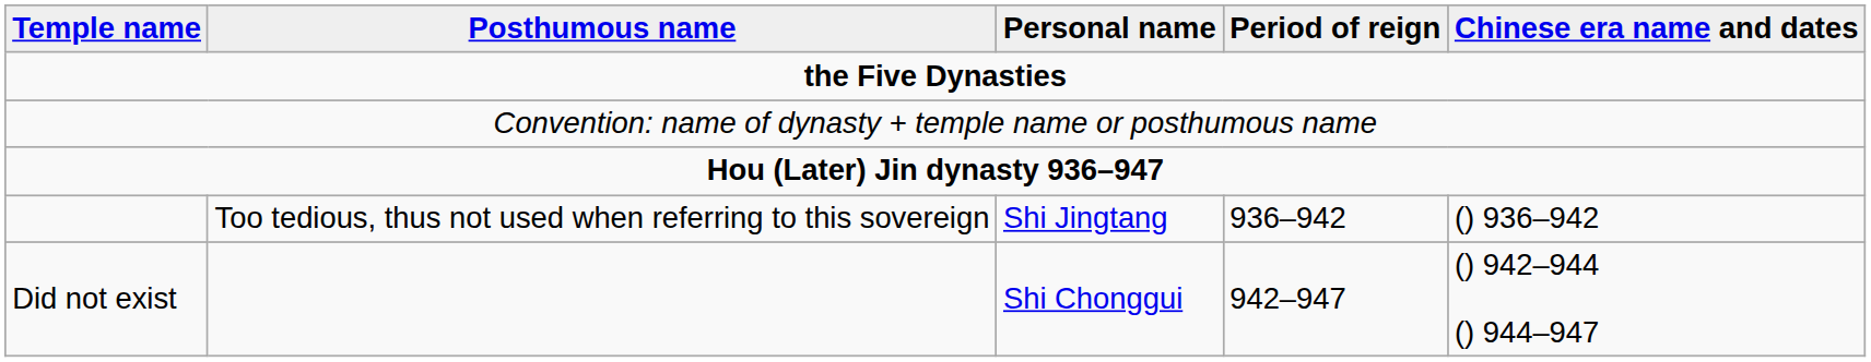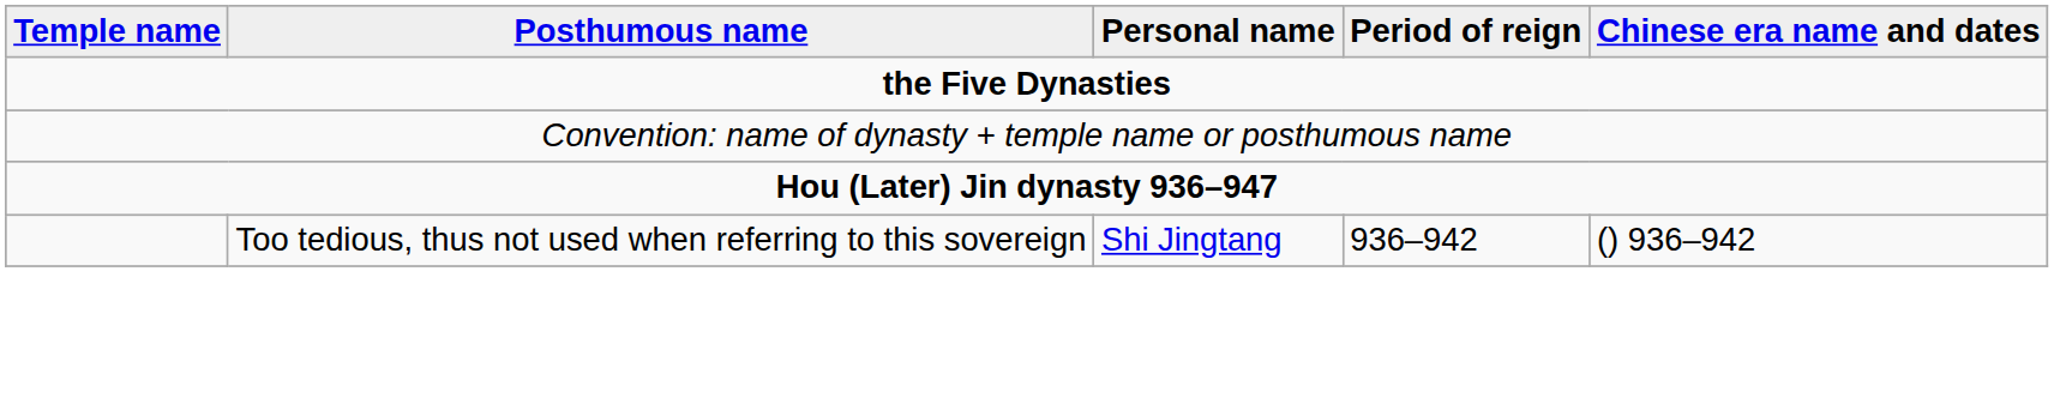- row: Did not exist | Shi Chonggui | 942–947 | () 942–944 () 944–947
